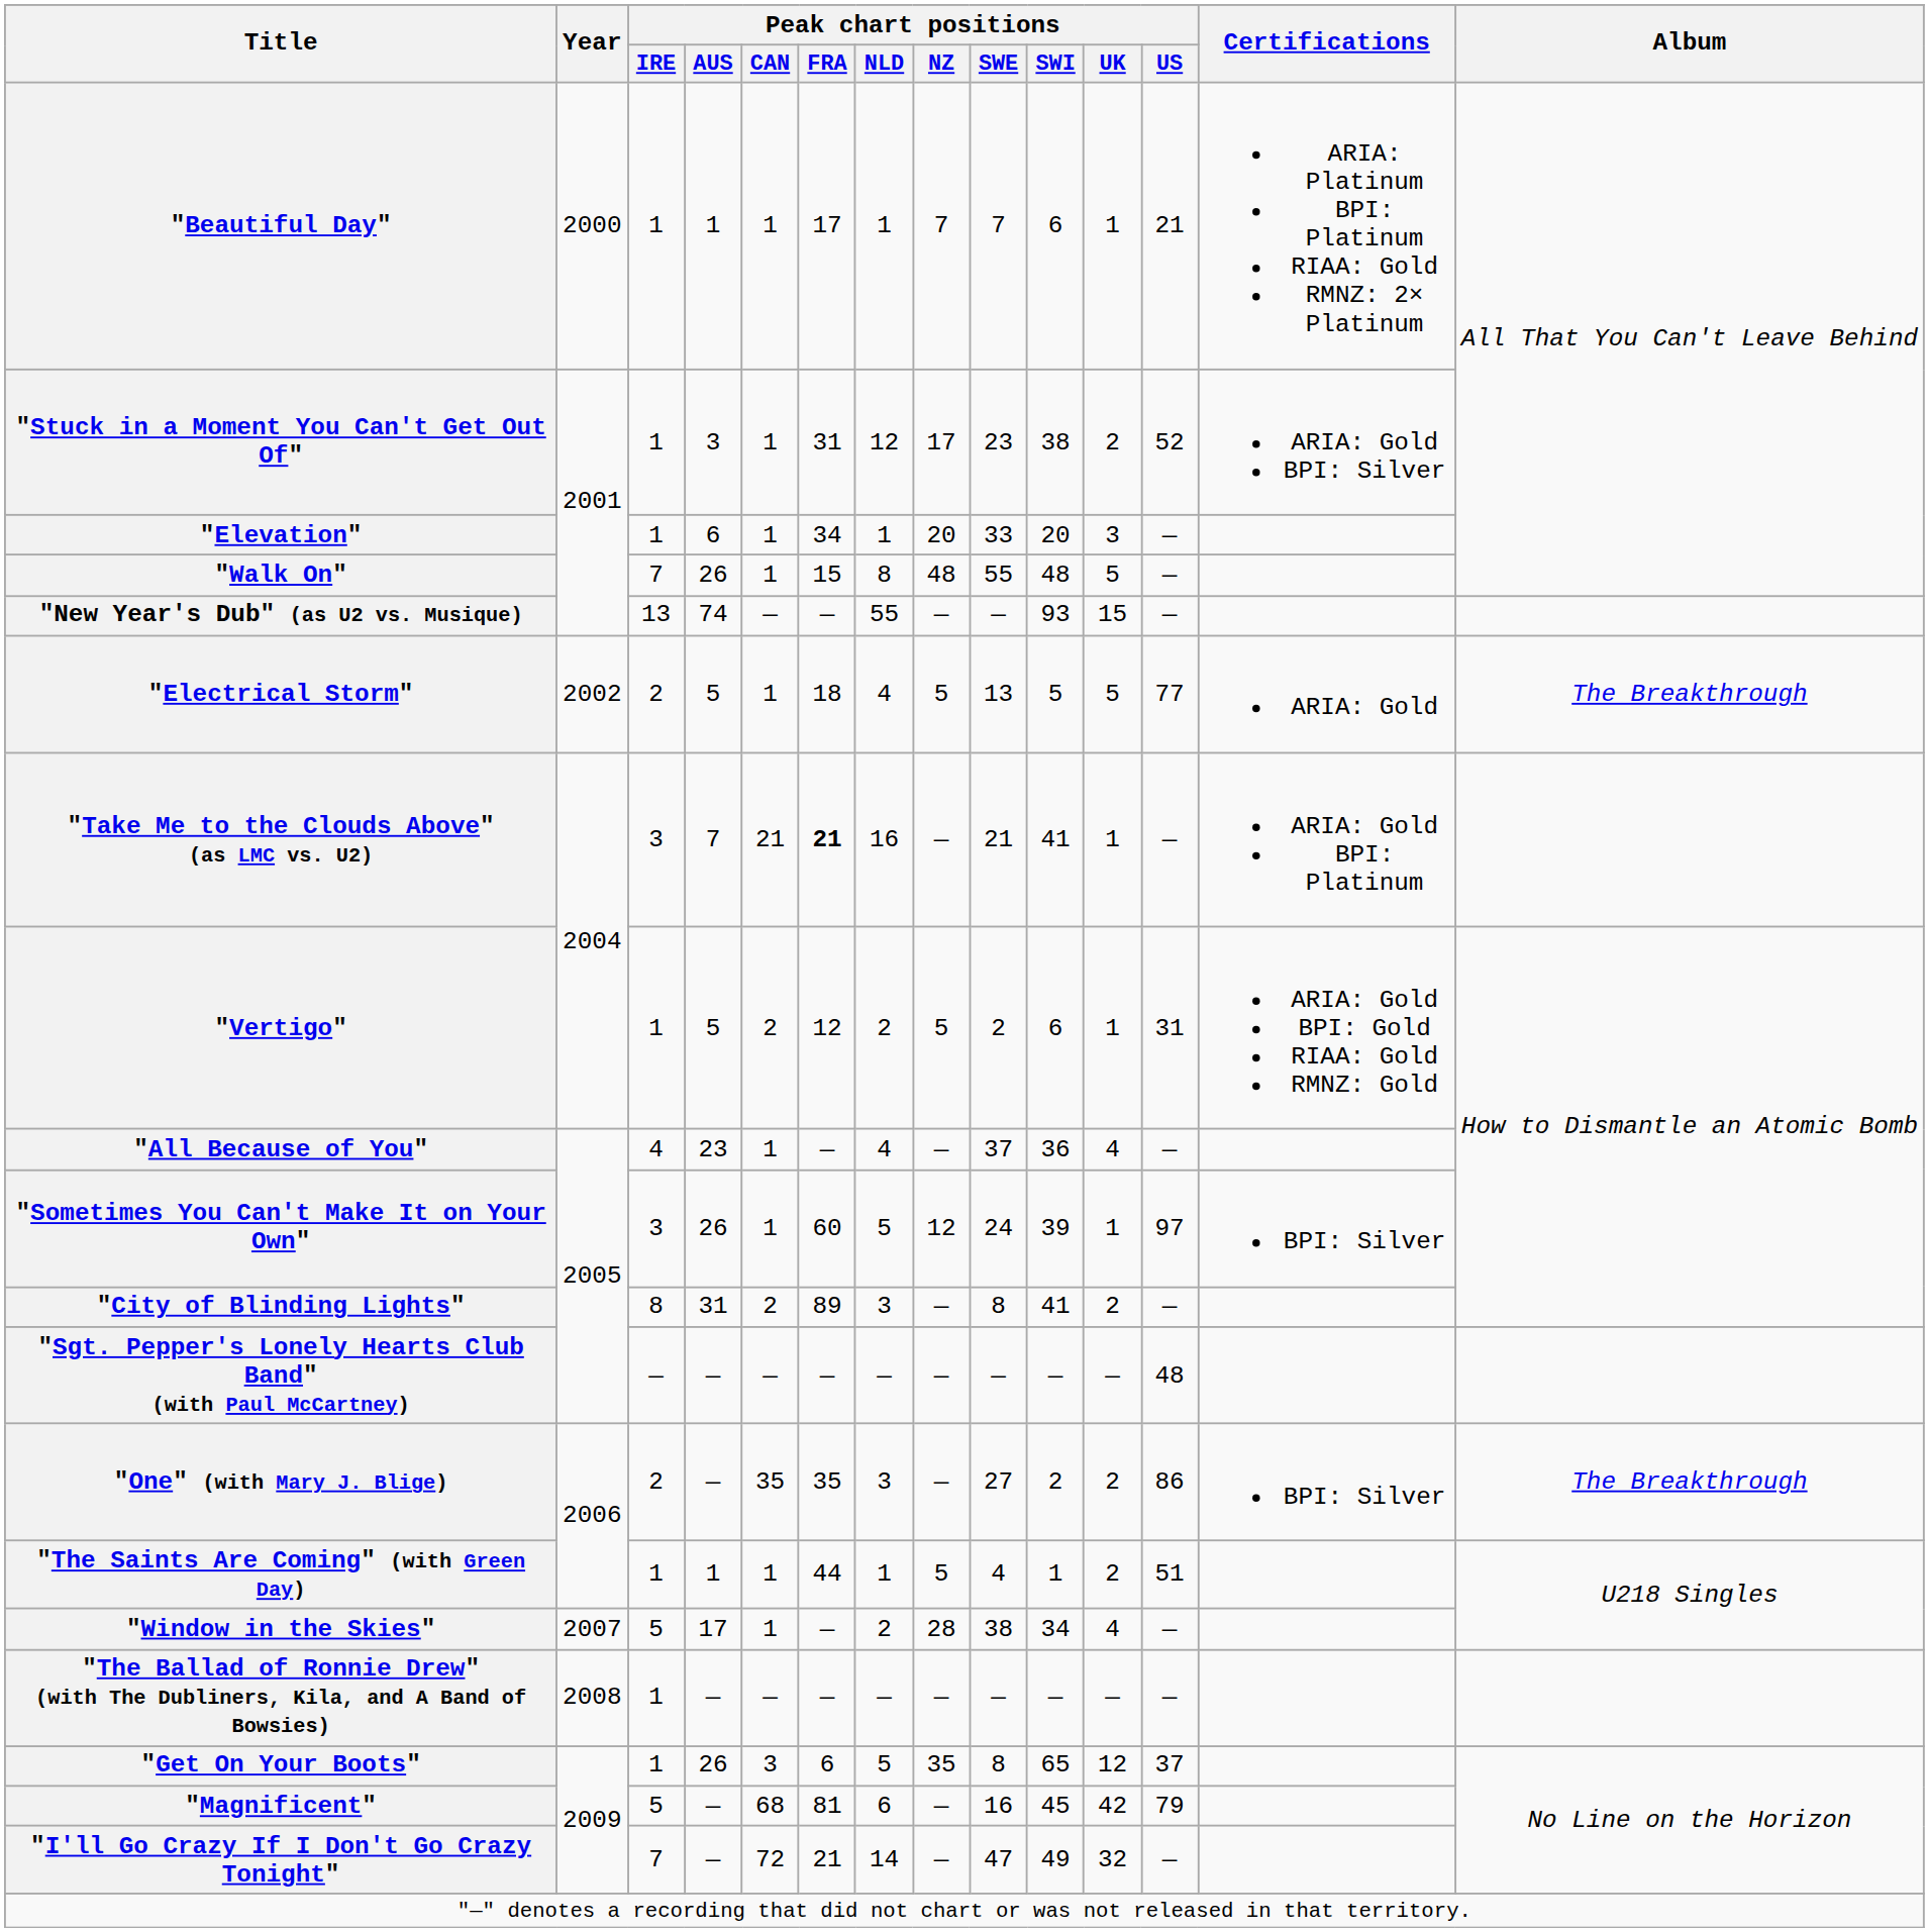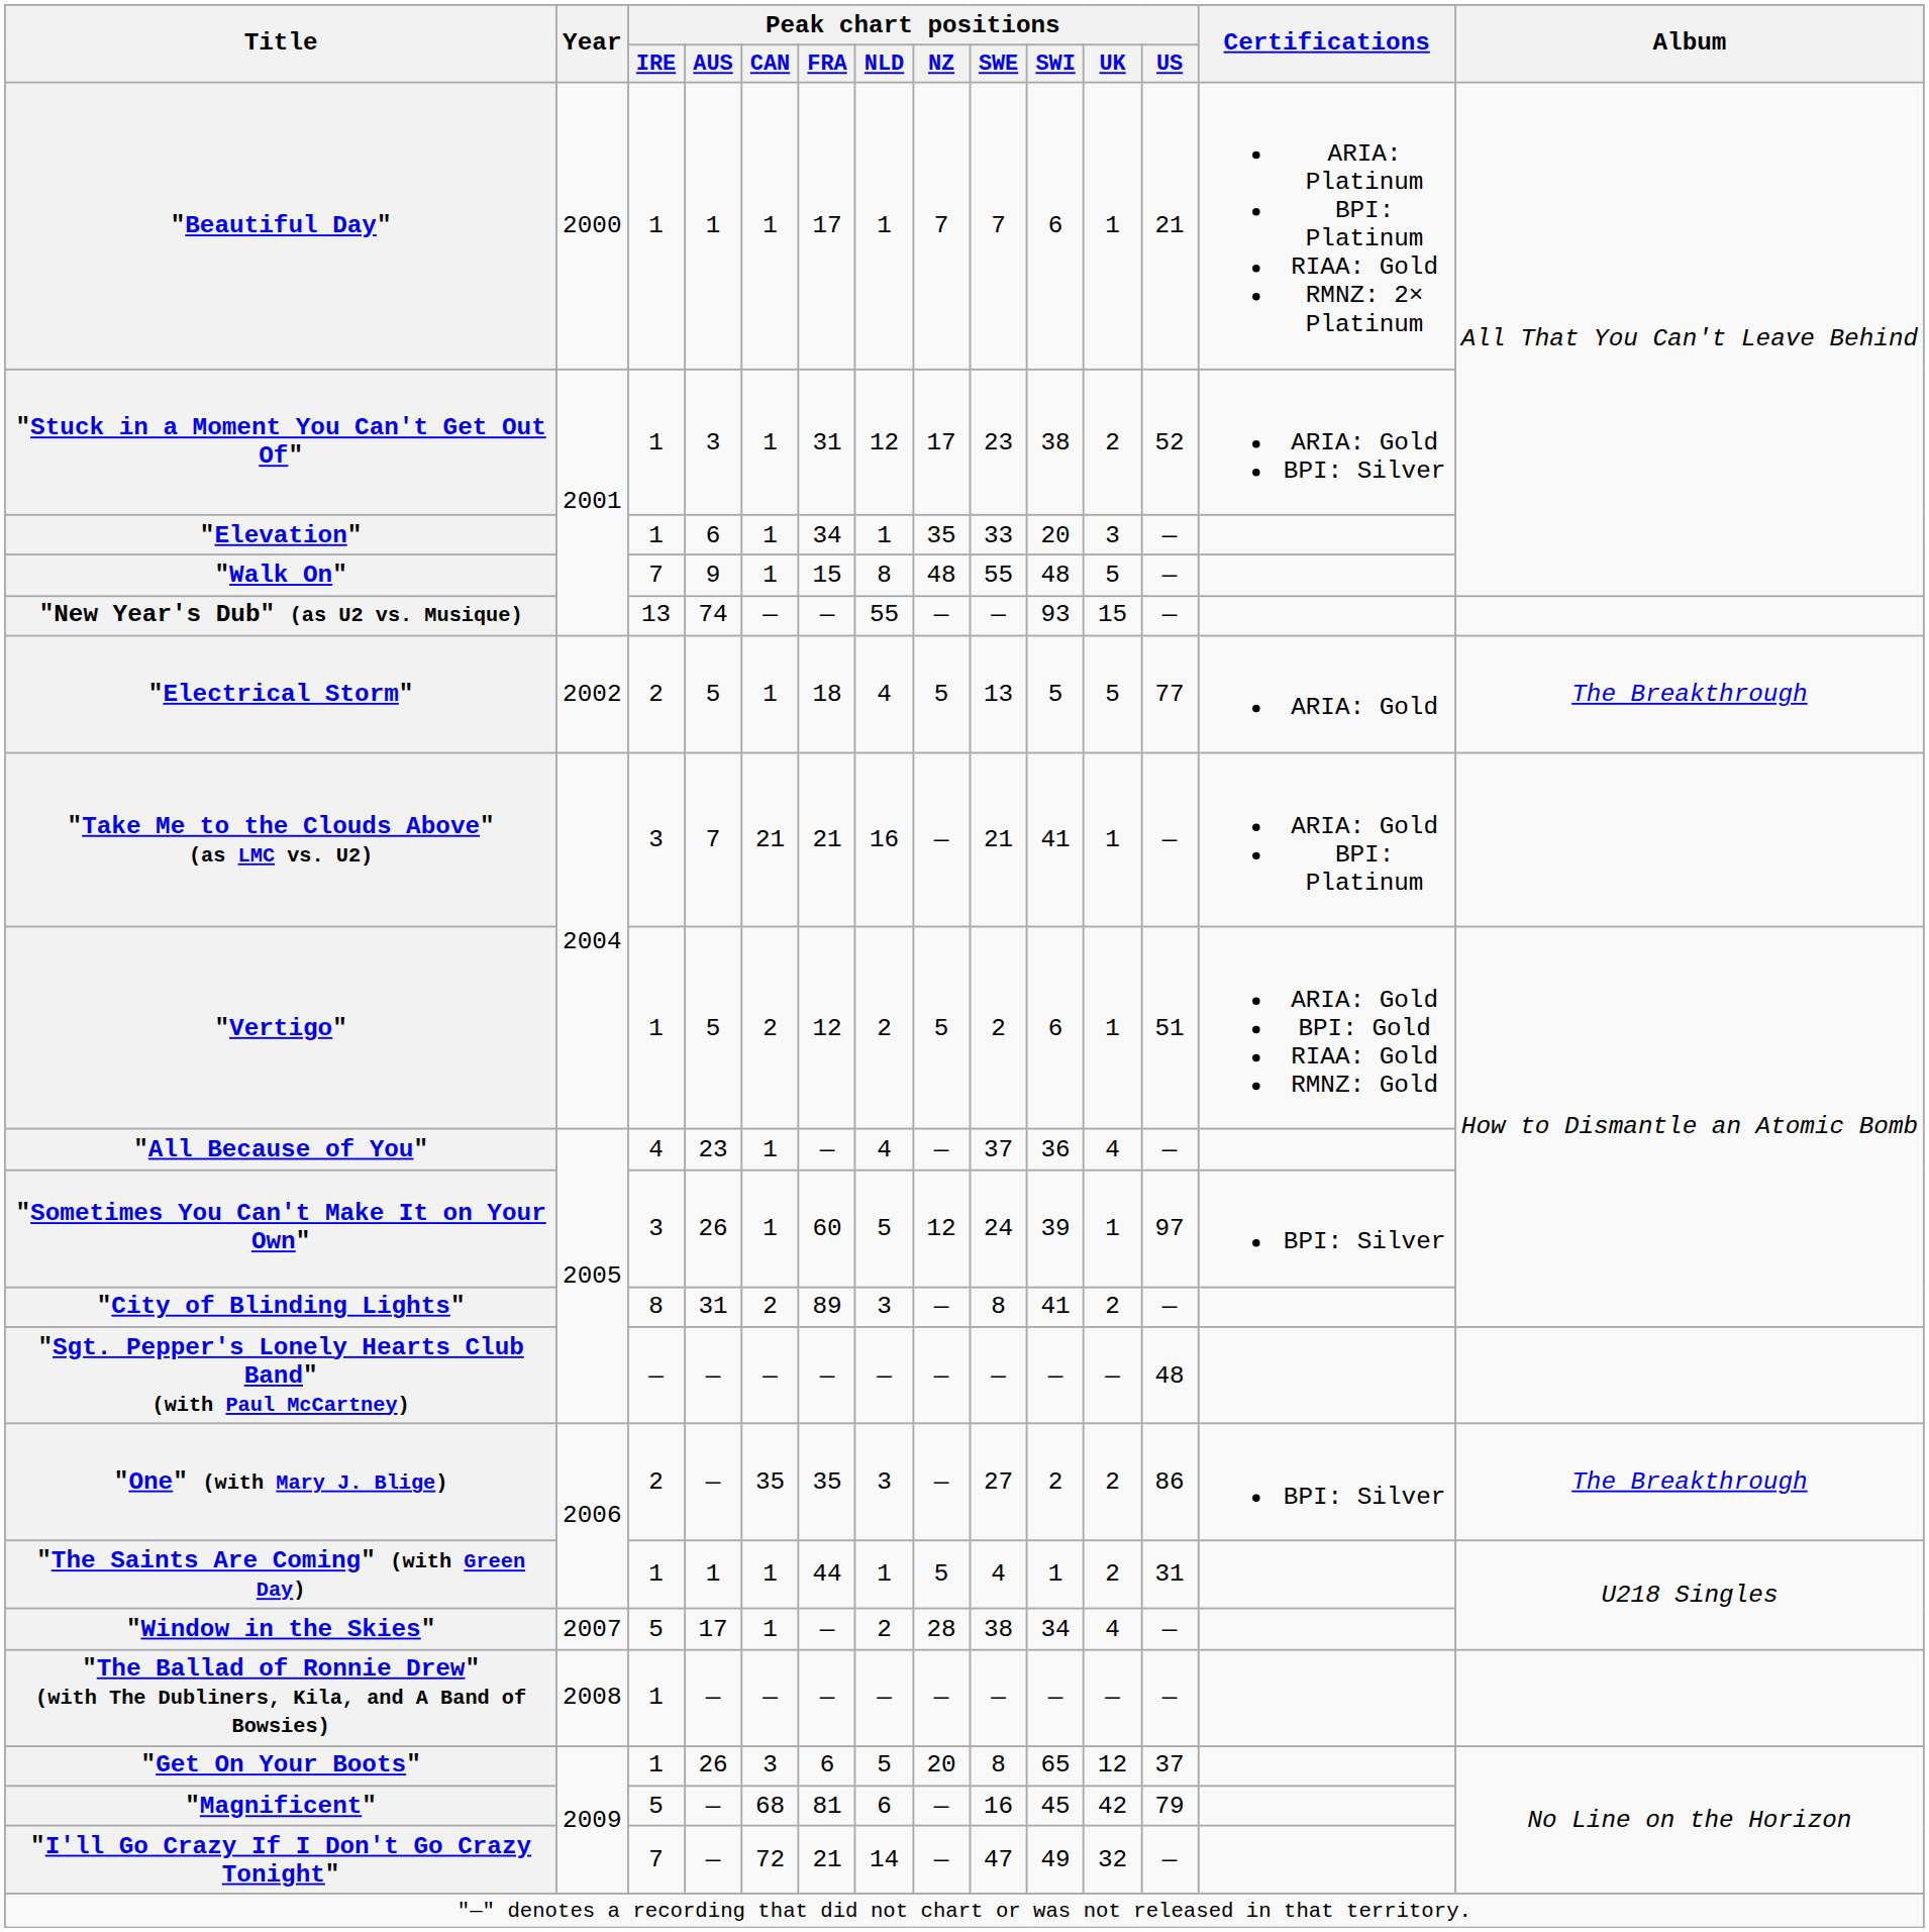"Elevation" | Peak chart positions / NZ: 20 -> 35
"Walk On" | Peak chart positions / AUS: 26 -> 9
"Take Me to the Clouds Above" (as LMC vs. U2) | Peak chart positions / FRA: bold -> normal
"Vertigo" | Peak chart positions / US: 31 -> 51
"The Saints Are Coming" (with Green Day) | Peak chart positions / US: 51 -> 31
"Get On Your Boots" | Peak chart positions / NZ: 35 -> 20
